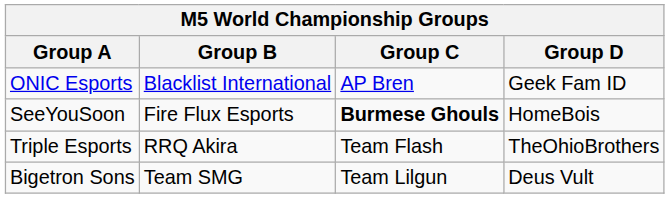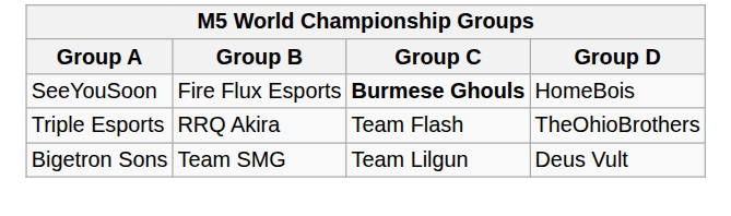- row: ONIC Esports | Blacklist International | AP Bren | Geek Fam ID
